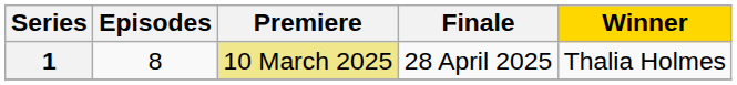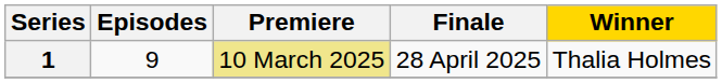1 | Episodes: 8 -> 9
